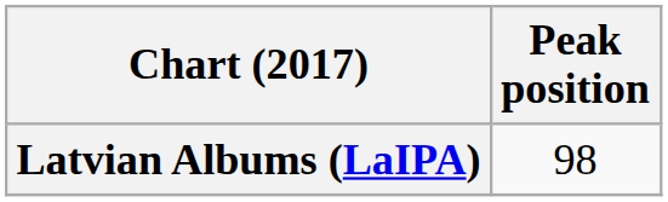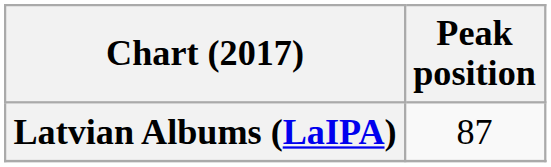Latvian Albums (LaIPA) | Peak position: 98 -> 87
